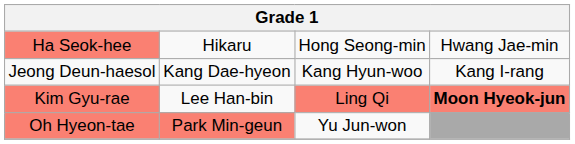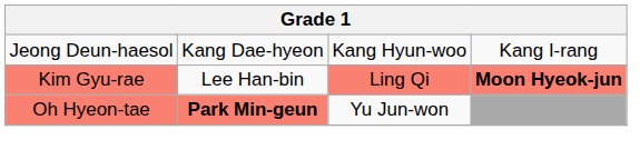- row: Ha Seok-hee | Hikaru | Hong Seong-min | Hwang Jae-min
Oh Hyeon-tae | column 2: normal -> bold
